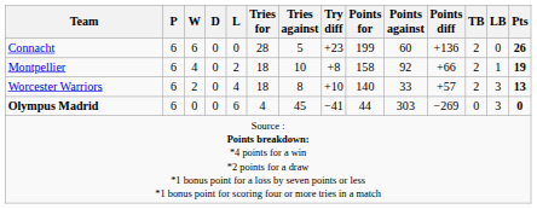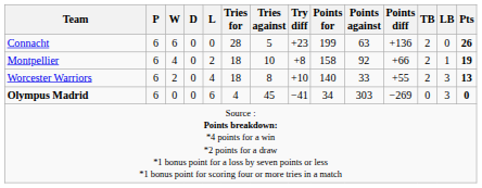Connacht | Points against: 60 -> 63
Worcester Warriors | Points diff: +57 -> +55
Olympus Madrid | Points for: 44 -> 34
